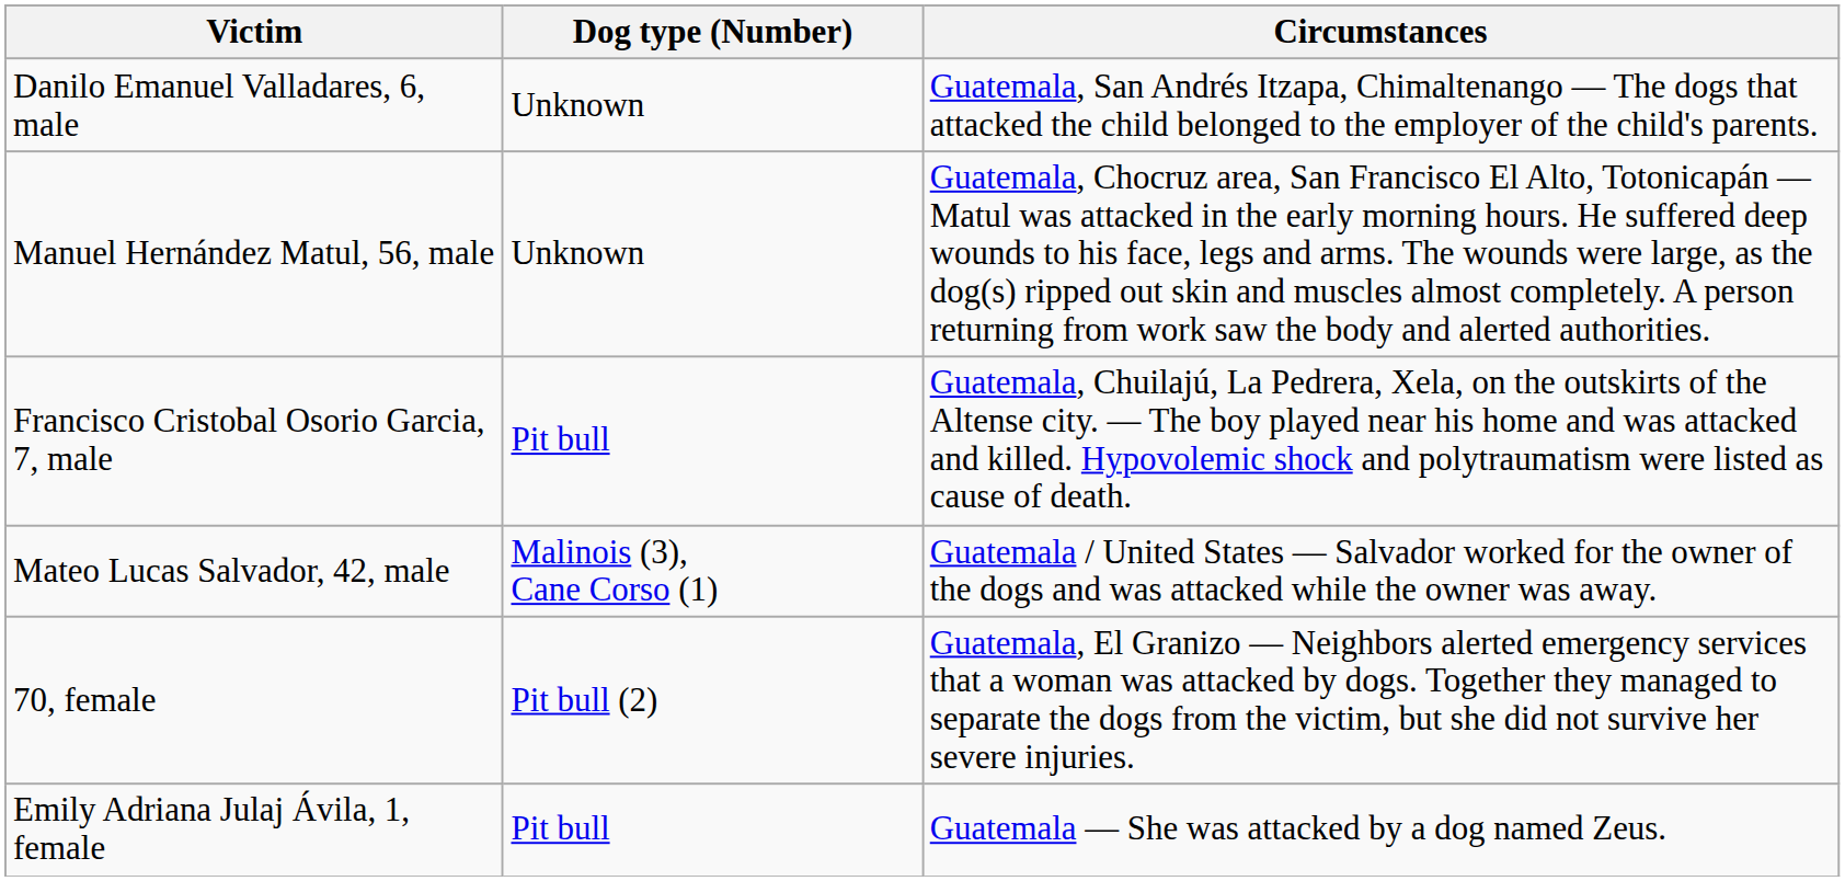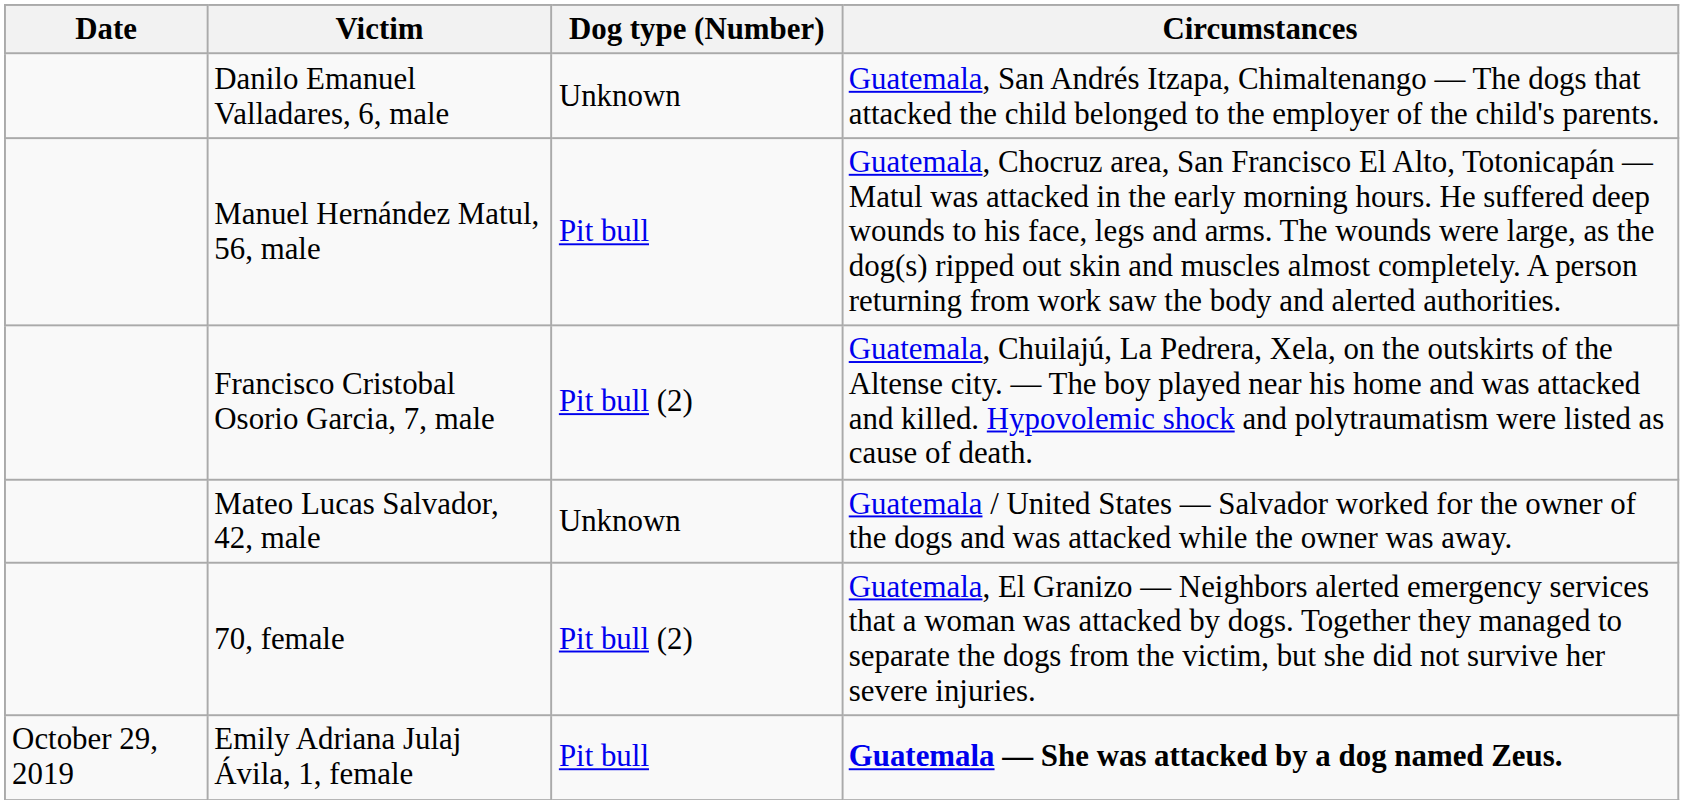+ column: Date | October 29, 2019
Manuel Hernández Matul, 56, male | Dog type (Number): Unknown -> Pit bull
Francisco Cristobal Osorio Garcia, 7, male | Dog type (Number): Pit bull -> Pit bull (2)
Mateo Lucas Salvador, 42, male | Dog type (Number): Malinois (3), Cane Corso (1) -> Unknown
Emily Adriana Julaj Ávila, 1, female | Circumstances: normal -> bold
